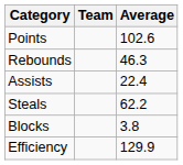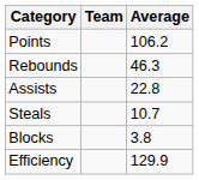Points | Average: 102.6 -> 106.2
Assists | Average: 22.4 -> 22.8
Steals | Average: 62.2 -> 10.7
